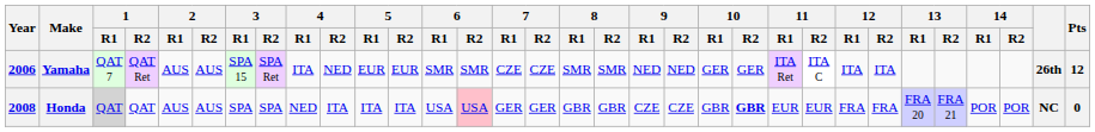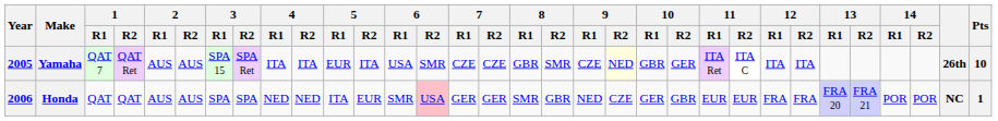Yamaha | Year: 2006 -> 2005
Yamaha | 4 / R2: NED -> ITA
Yamaha | 5 / R2: EUR -> ITA
Yamaha | 6 / R1: SMR -> USA
Yamaha | 8 / R1: SMR -> GBR
Yamaha | 9 / R1: NED -> CZE
Yamaha | 9 / R2: no background -> lightyellow background
Yamaha | 10 / R1: GER -> GBR
Yamaha | Pts: 12 -> 10
Honda | Year: 2008 -> 2006
Honda | 1 / R1: lightgrey background -> no background
Honda | 4 / R2: ITA -> NED
Honda | 5 / R2: ITA -> EUR
Honda | 6 / R1: USA -> SMR
Honda | 8 / R1: GBR -> SMR
Honda | 9 / R1: CZE -> NED
Honda | 10 / R1: GBR -> GER
Honda | 10 / R2: bold -> normal
Honda | Pts: 0 -> 1
